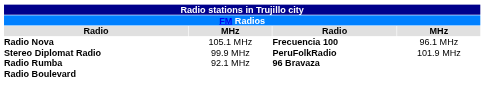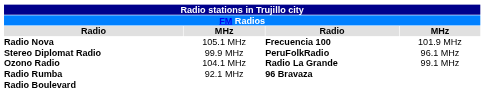Radio Nova | column 4: 96.1 MHz -> 101.9 MHz
Stereo Diplomat Radio | column 4: 101.9 MHz -> 96.1 MHz
+ row: Ozono Radio | 104.1 MHz | Radio La Grande | 99.1 MHz
